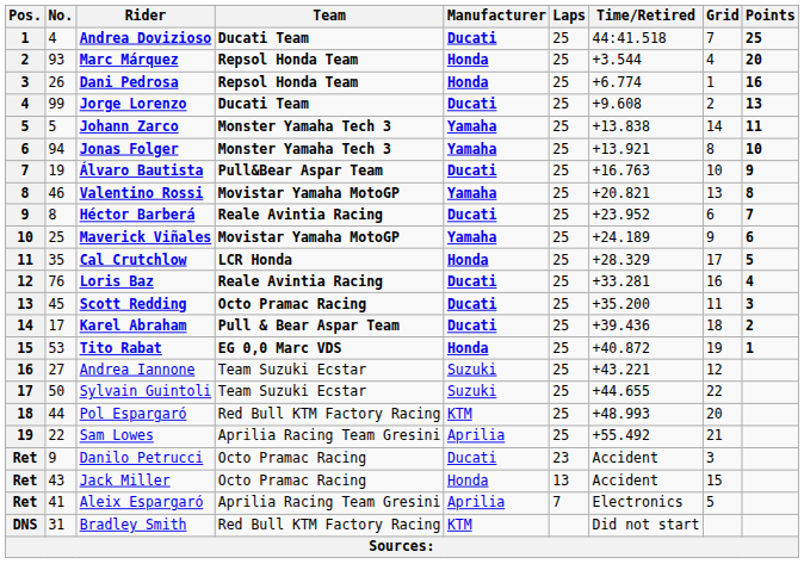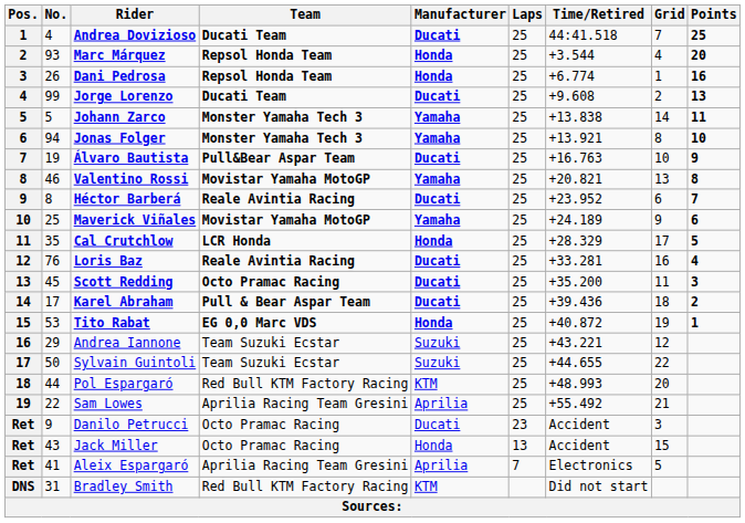Andrea Iannone | No.: 27 -> 29
